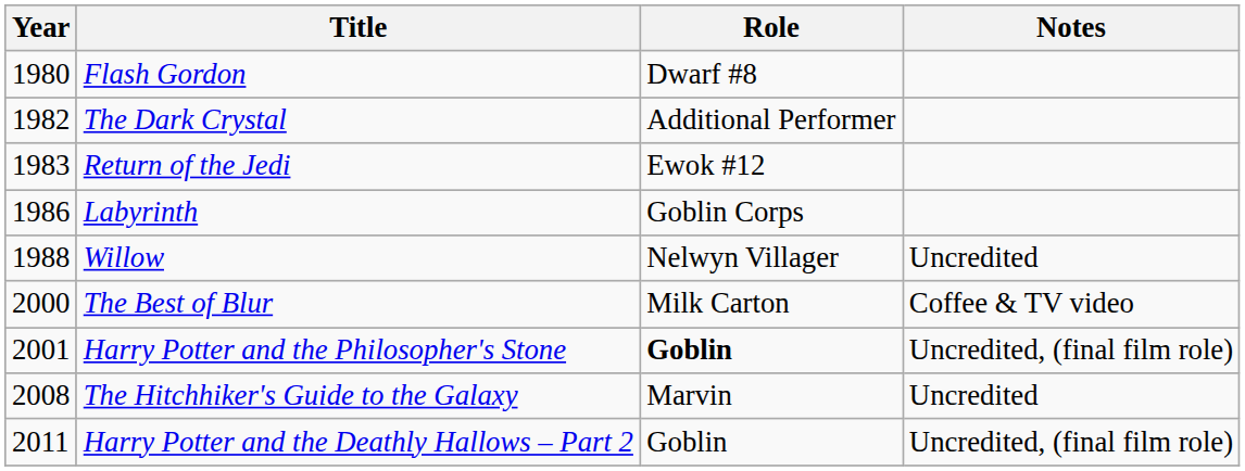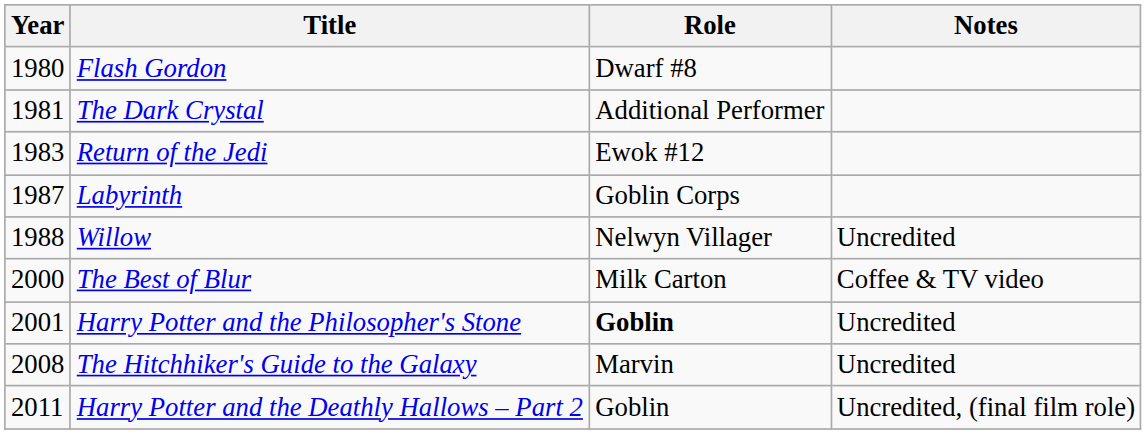The Dark Crystal | Year: 1982 -> 1981
Labyrinth | Year: 1986 -> 1987
Harry Potter and the Philosopher's Stone | Notes: Uncredited, (final film role) -> Uncredited
